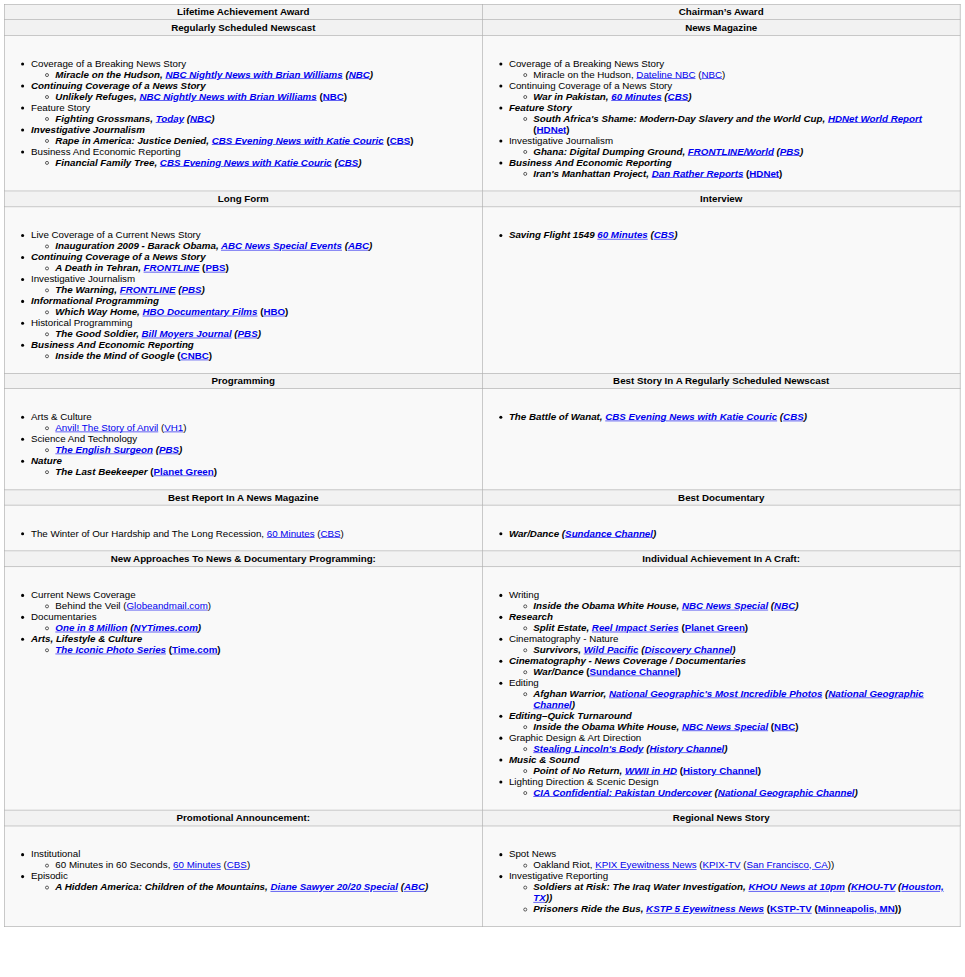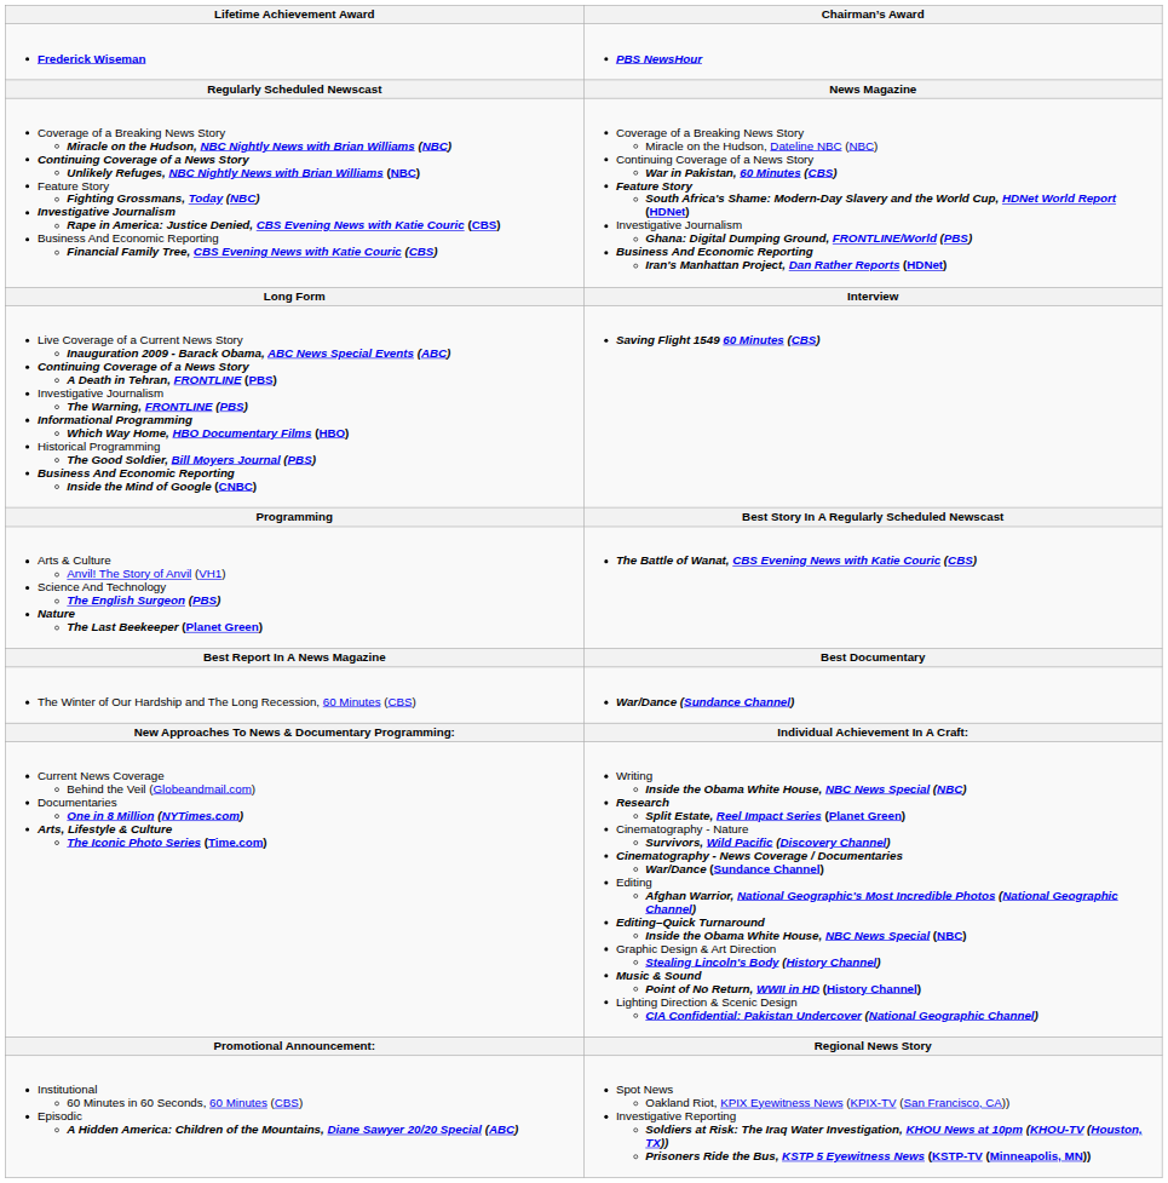+ row: Frederick Wiseman | PBS NewsHour
